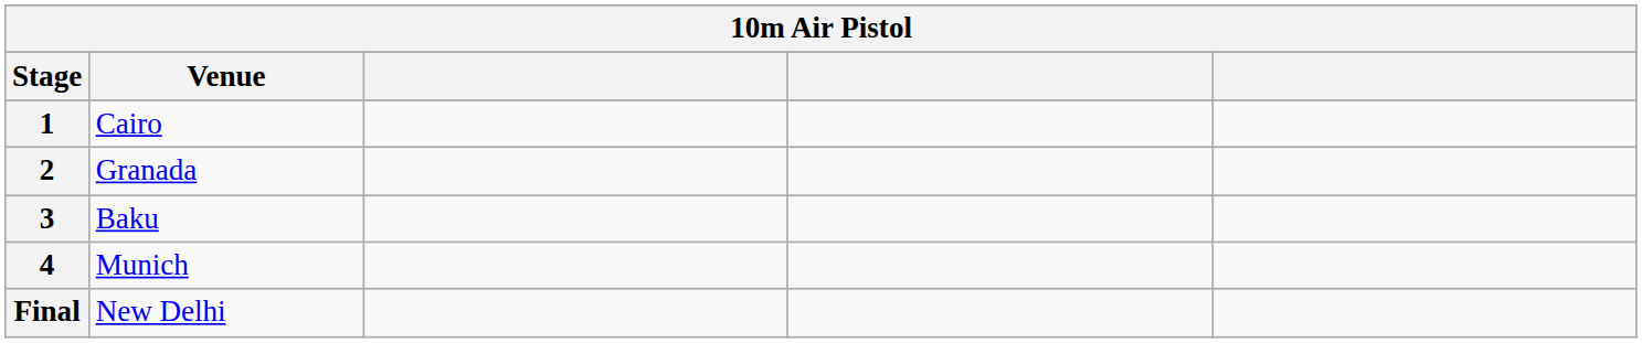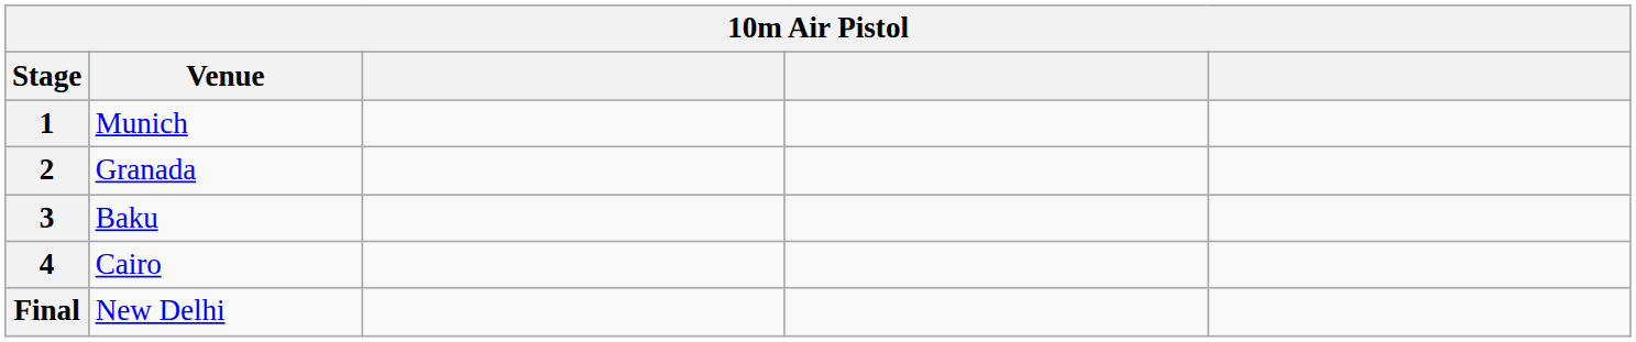1 | Venue: Cairo -> Munich
4 | Venue: Munich -> Cairo
